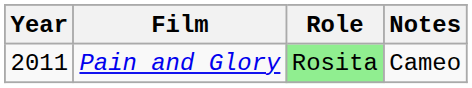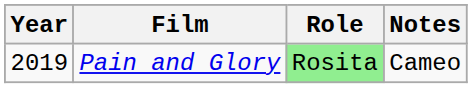Pain and Glory | Year: 2011 -> 2019
